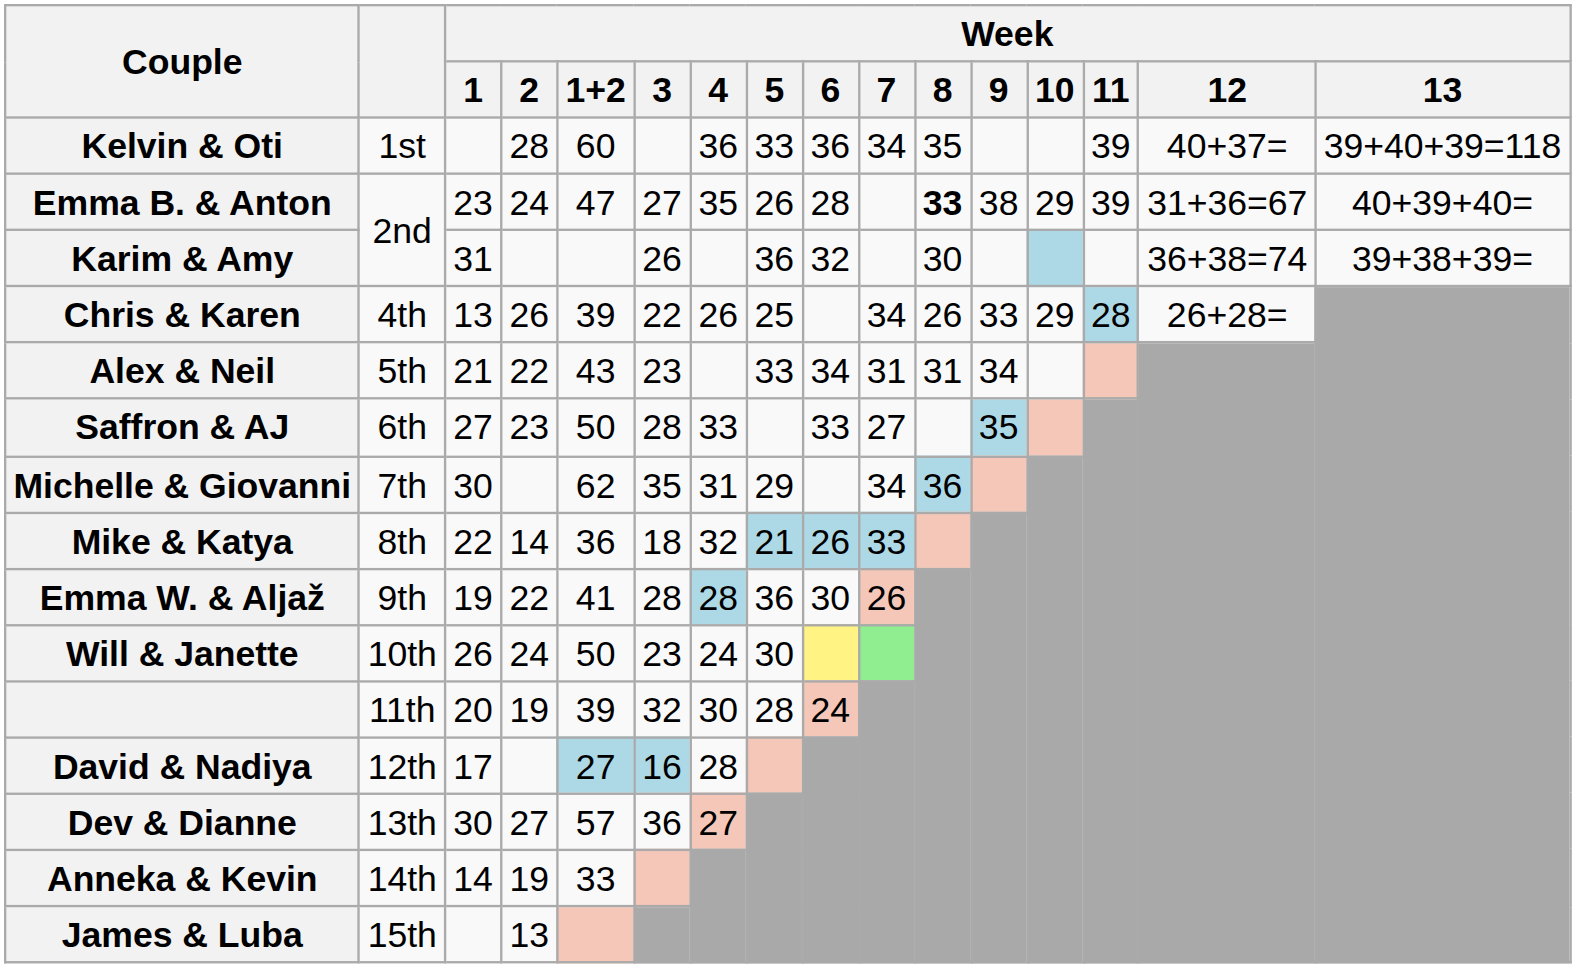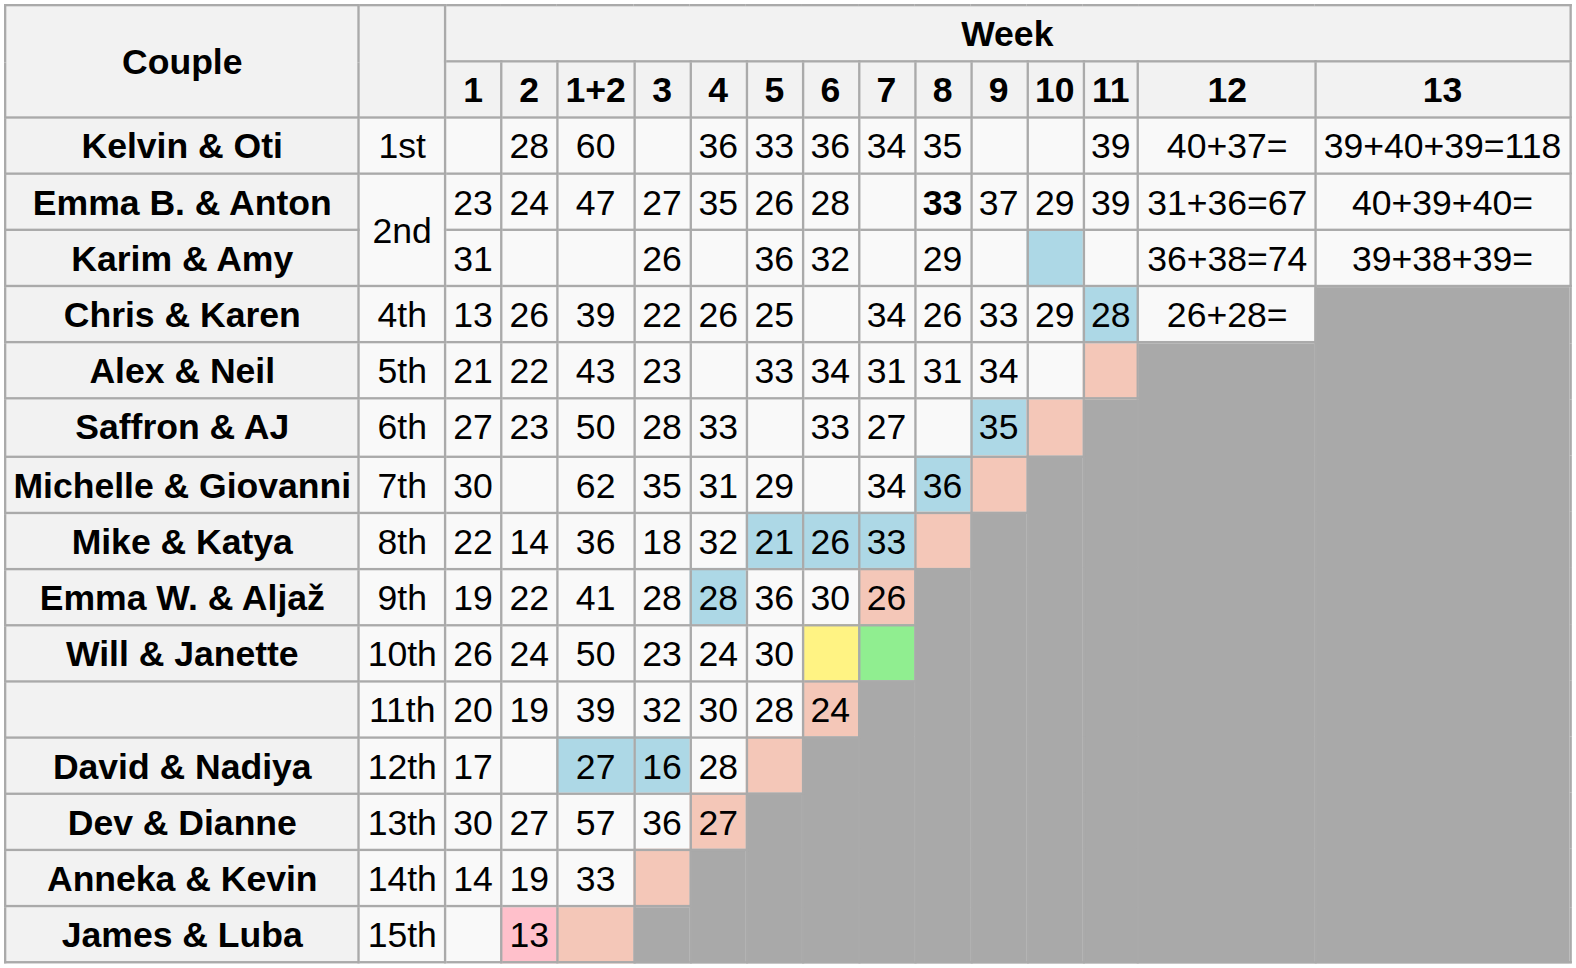Emma B. & Anton | Week / 9: 38 -> 37
Karim & Amy | Week / 8: 30 -> 29
James & Luba | Week / 2: no background -> pink background
